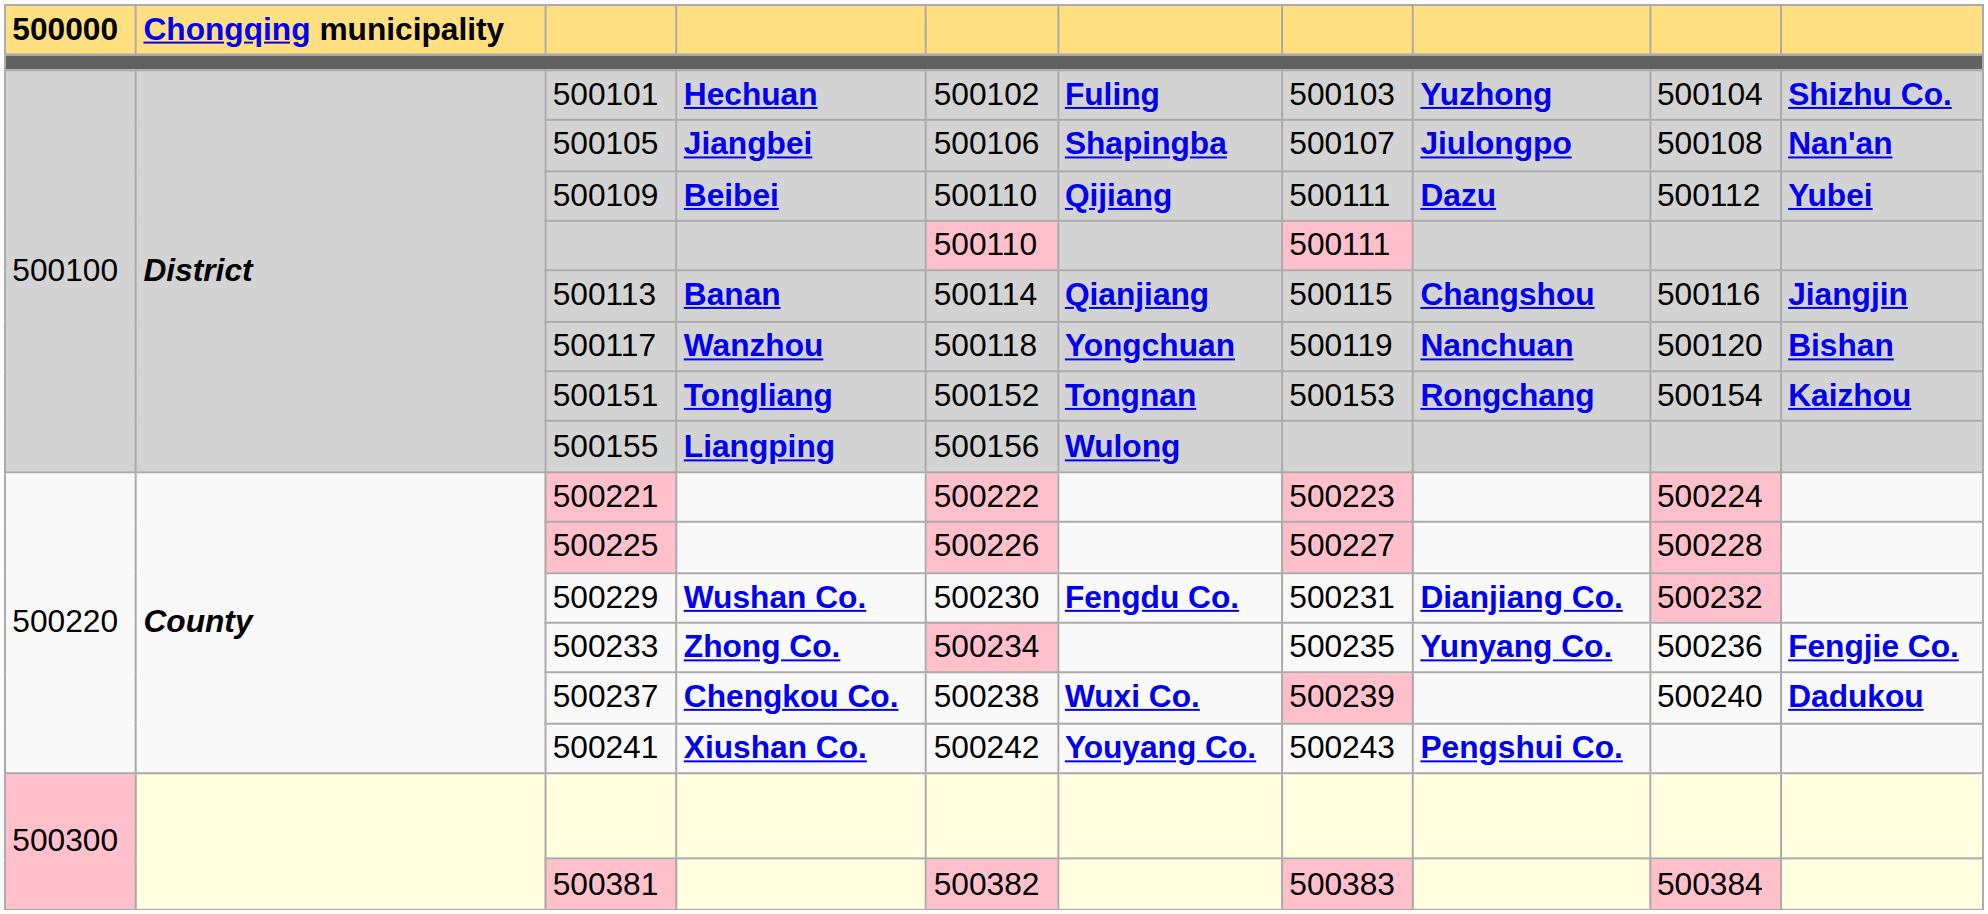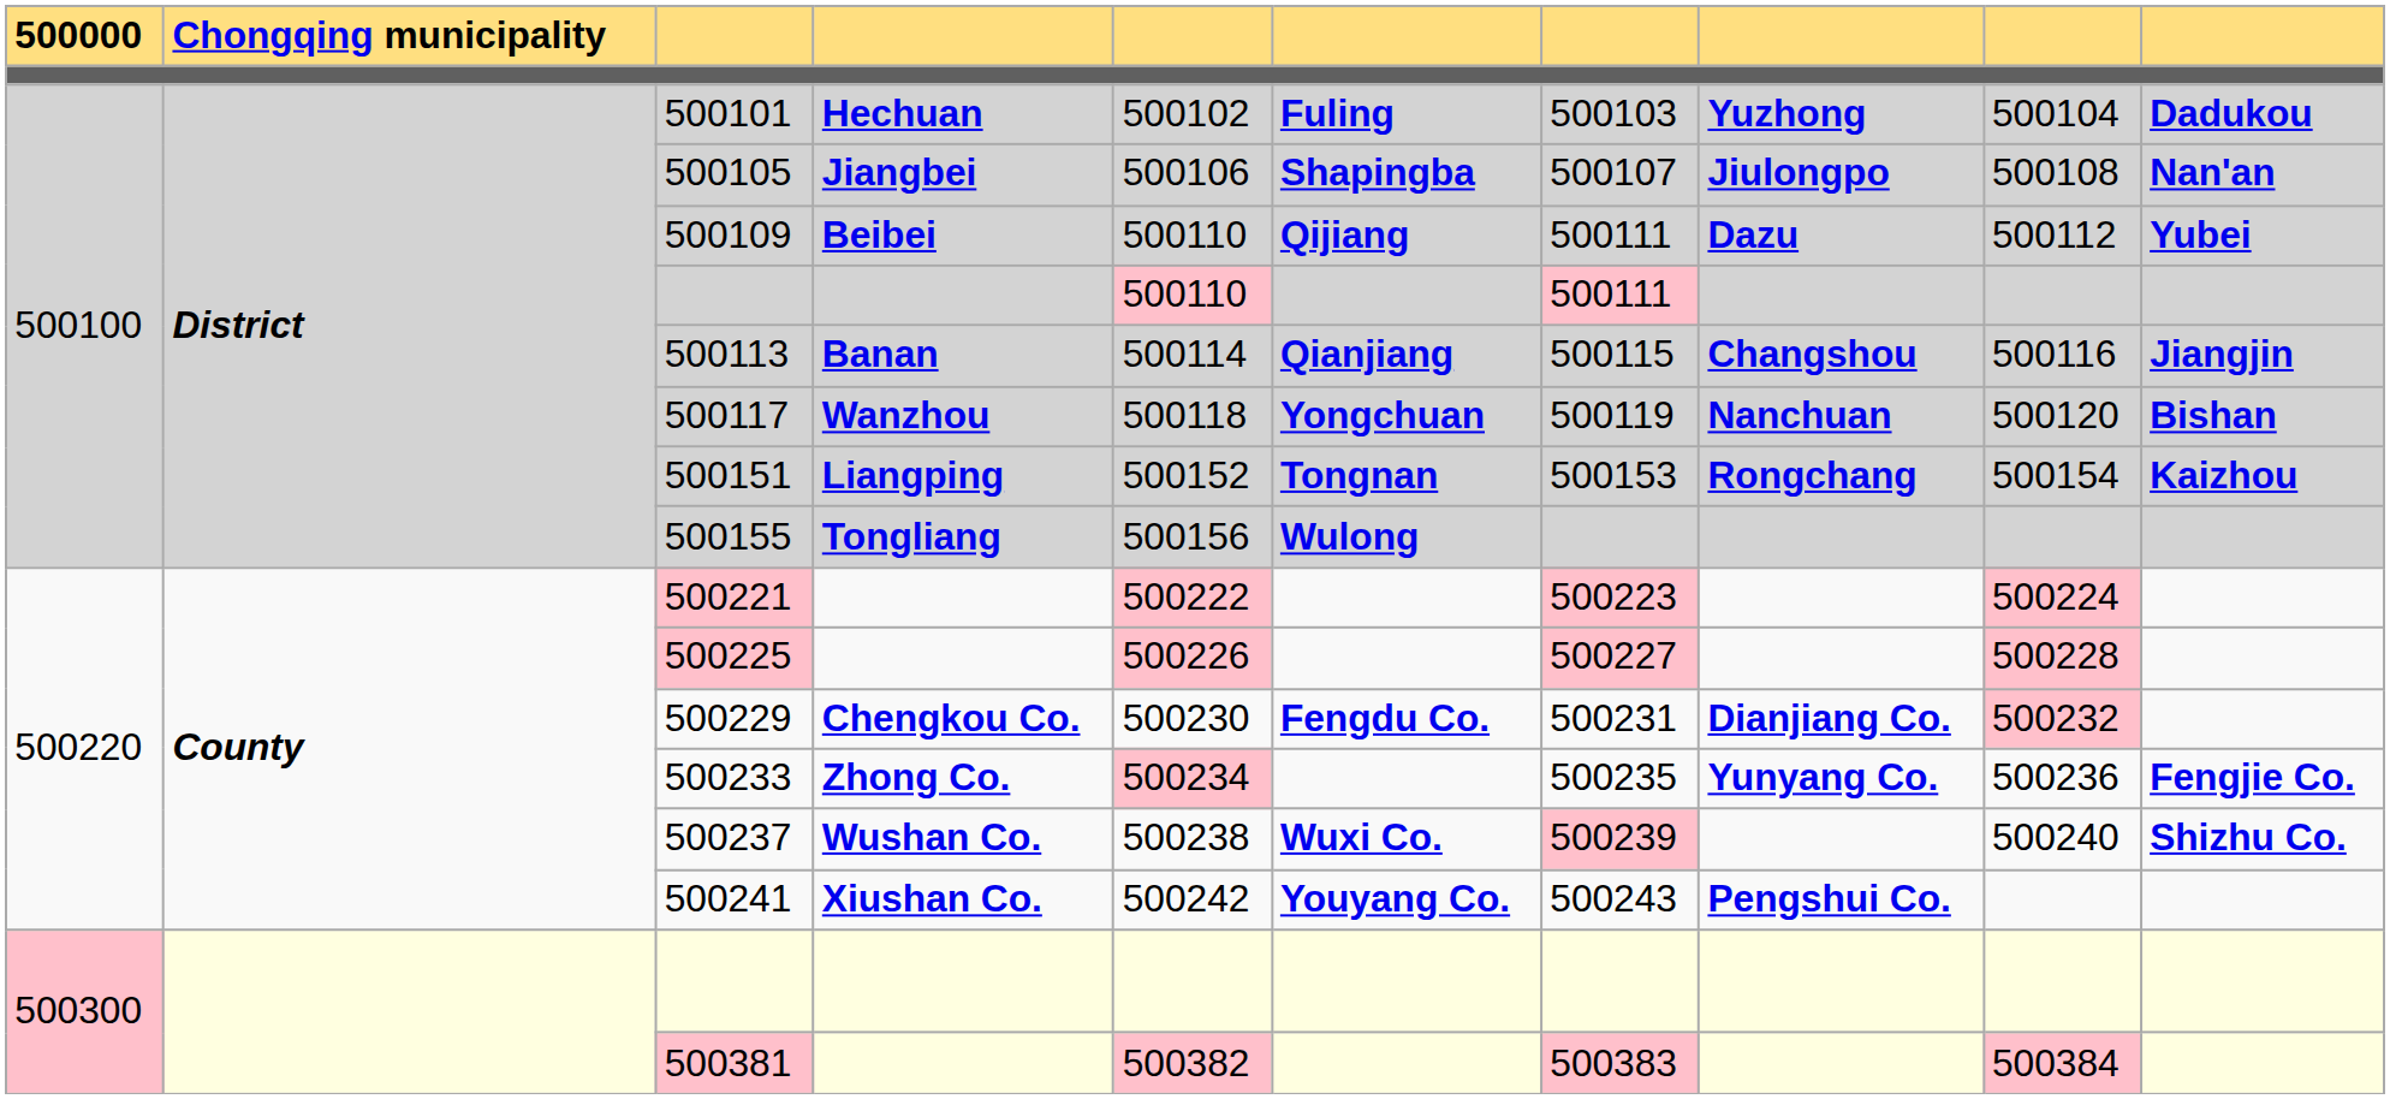500101 | column 10: Shizhu Co. -> Dadukou
500151 | column 4: Tongliang -> Liangping
500155 | column 4: Liangping -> Tongliang
500229 | column 4: Wushan Co. -> Chengkou Co.
500237 | column 4: Chengkou Co. -> Wushan Co.
500237 | column 10: Dadukou -> Shizhu Co.
